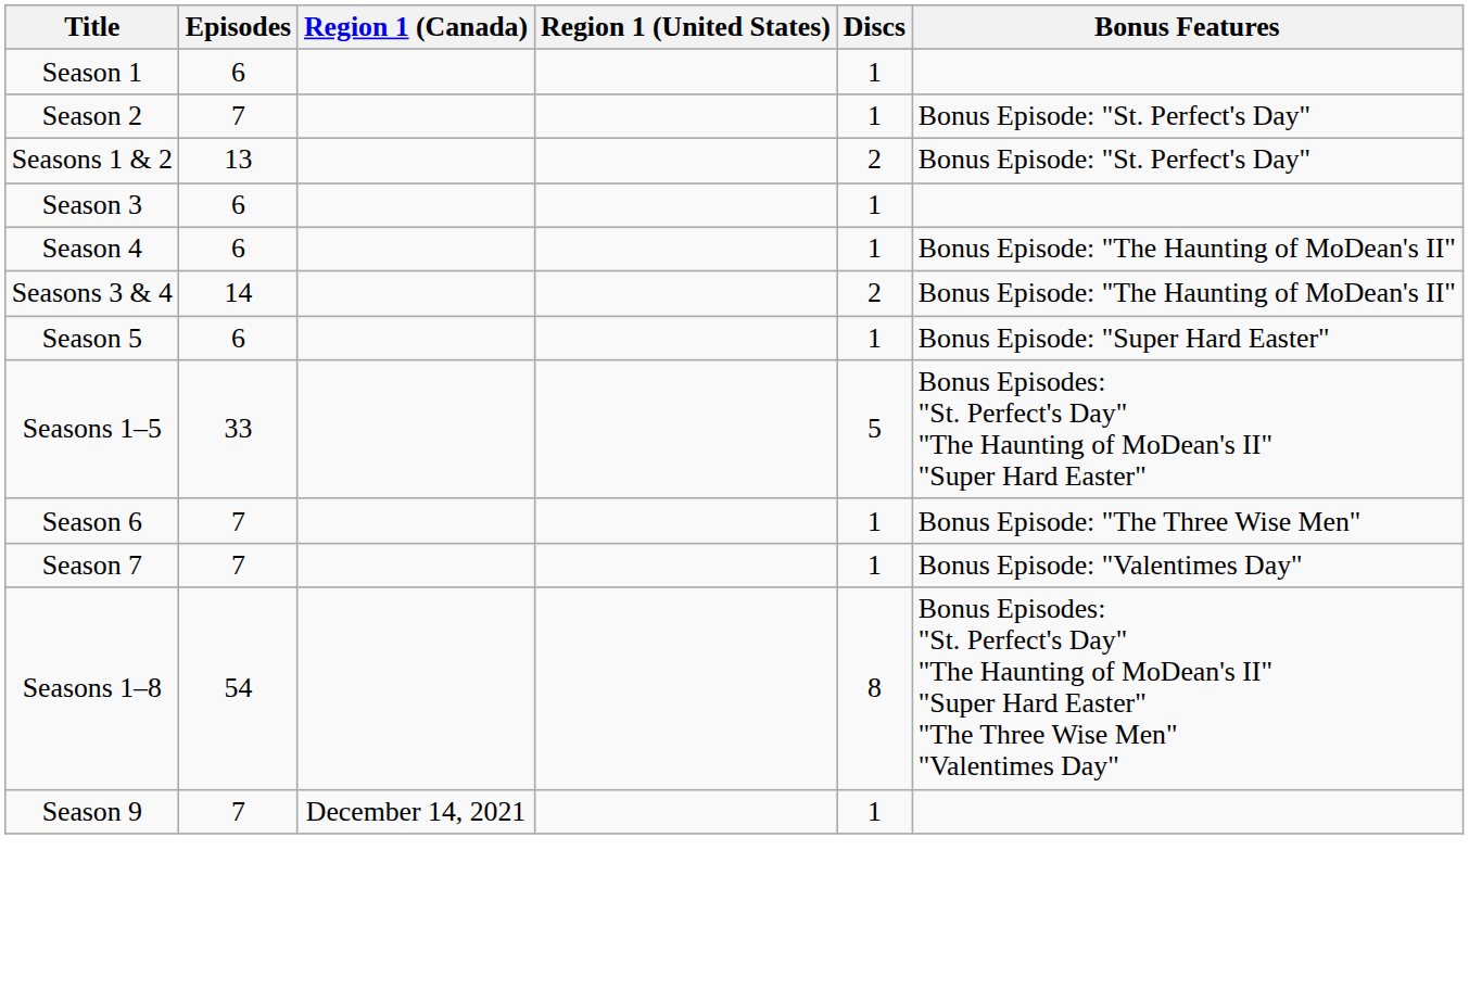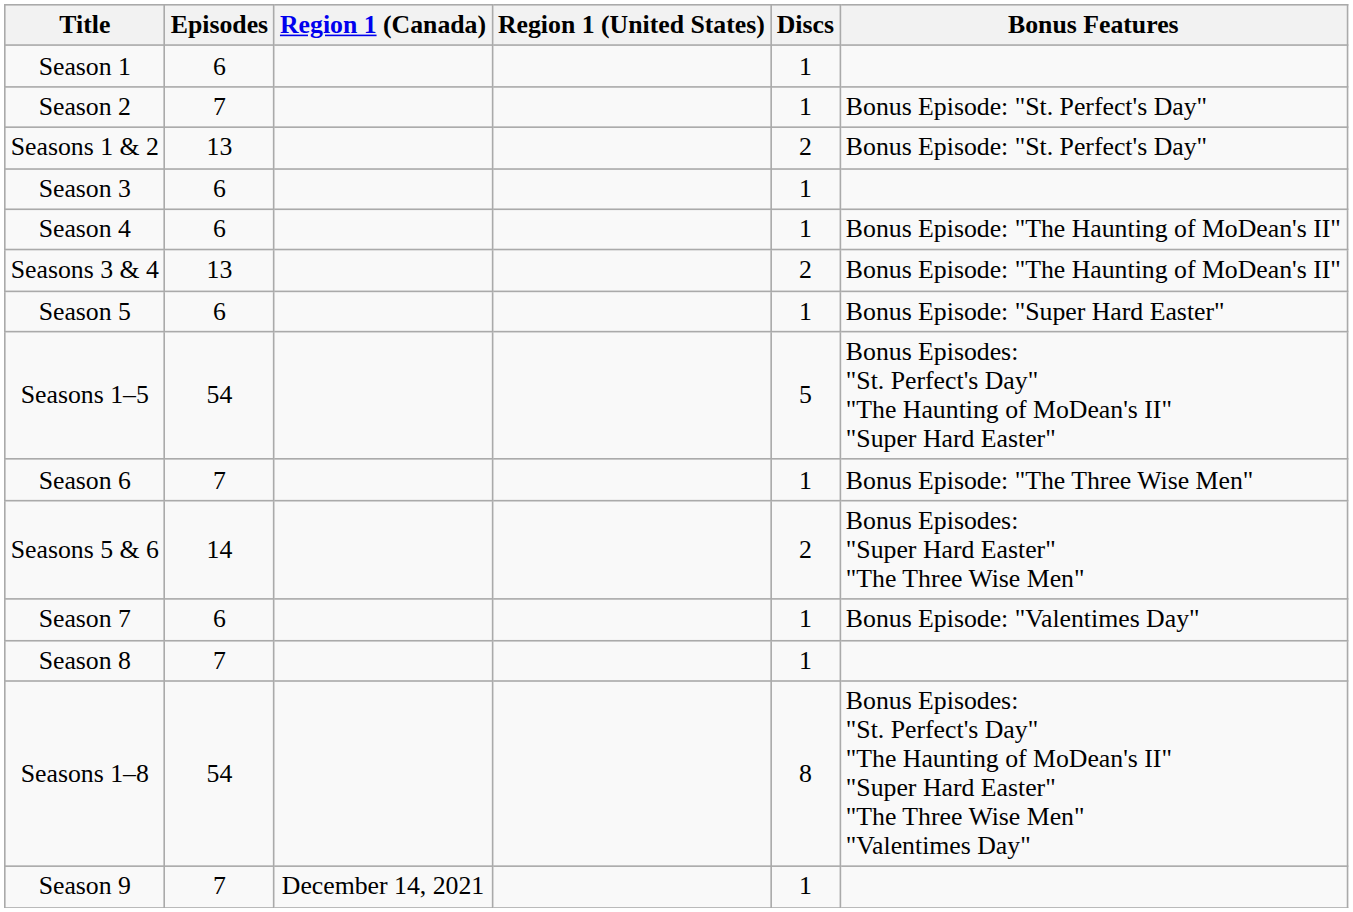Seasons 3 & 4 | Episodes: 14 -> 13
Seasons 1–5 | Episodes: 33 -> 54
+ row: Seasons 5 & 6 | 14 | 2 | Bonus Episodes: "Super Hard Easter" "The Three Wise Men"
Season 7 | Episodes: 7 -> 6
+ row: Season 8 | 7 | 1
